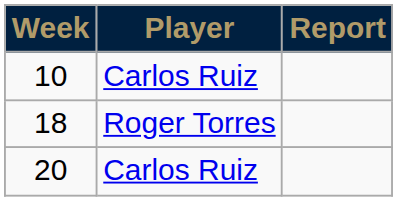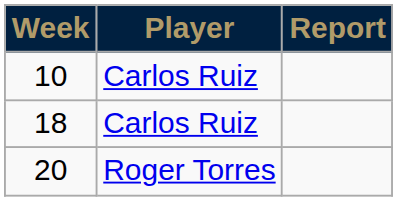18 | Player: Roger Torres -> Carlos Ruiz
20 | Player: Carlos Ruiz -> Roger Torres
